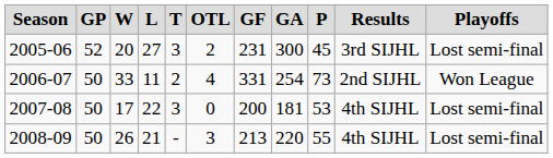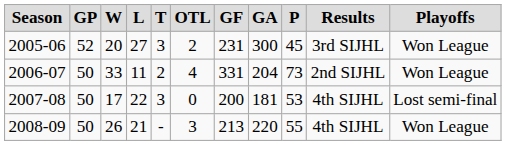2005-06 | Playoffs: Lost semi-final -> Won League
2006-07 | GA: 254 -> 204
2008-09 | Playoffs: Lost semi-final -> Won League
